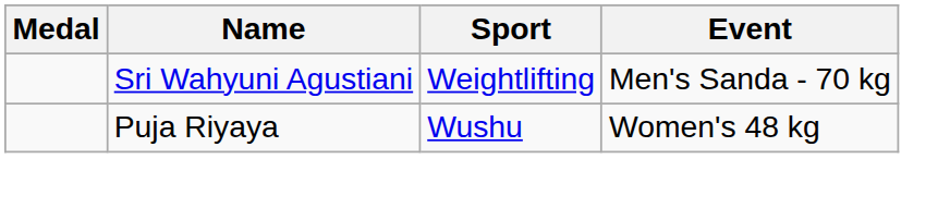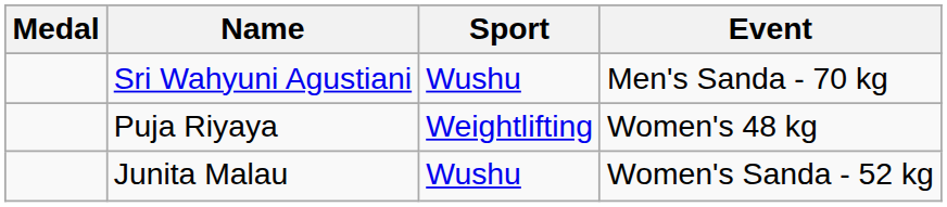Sri Wahyuni Agustiani | Sport: Weightlifting -> Wushu
Puja Riyaya | Sport: Wushu -> Weightlifting
+ row: Junita Malau | Wushu | Women's Sanda - 52 kg
